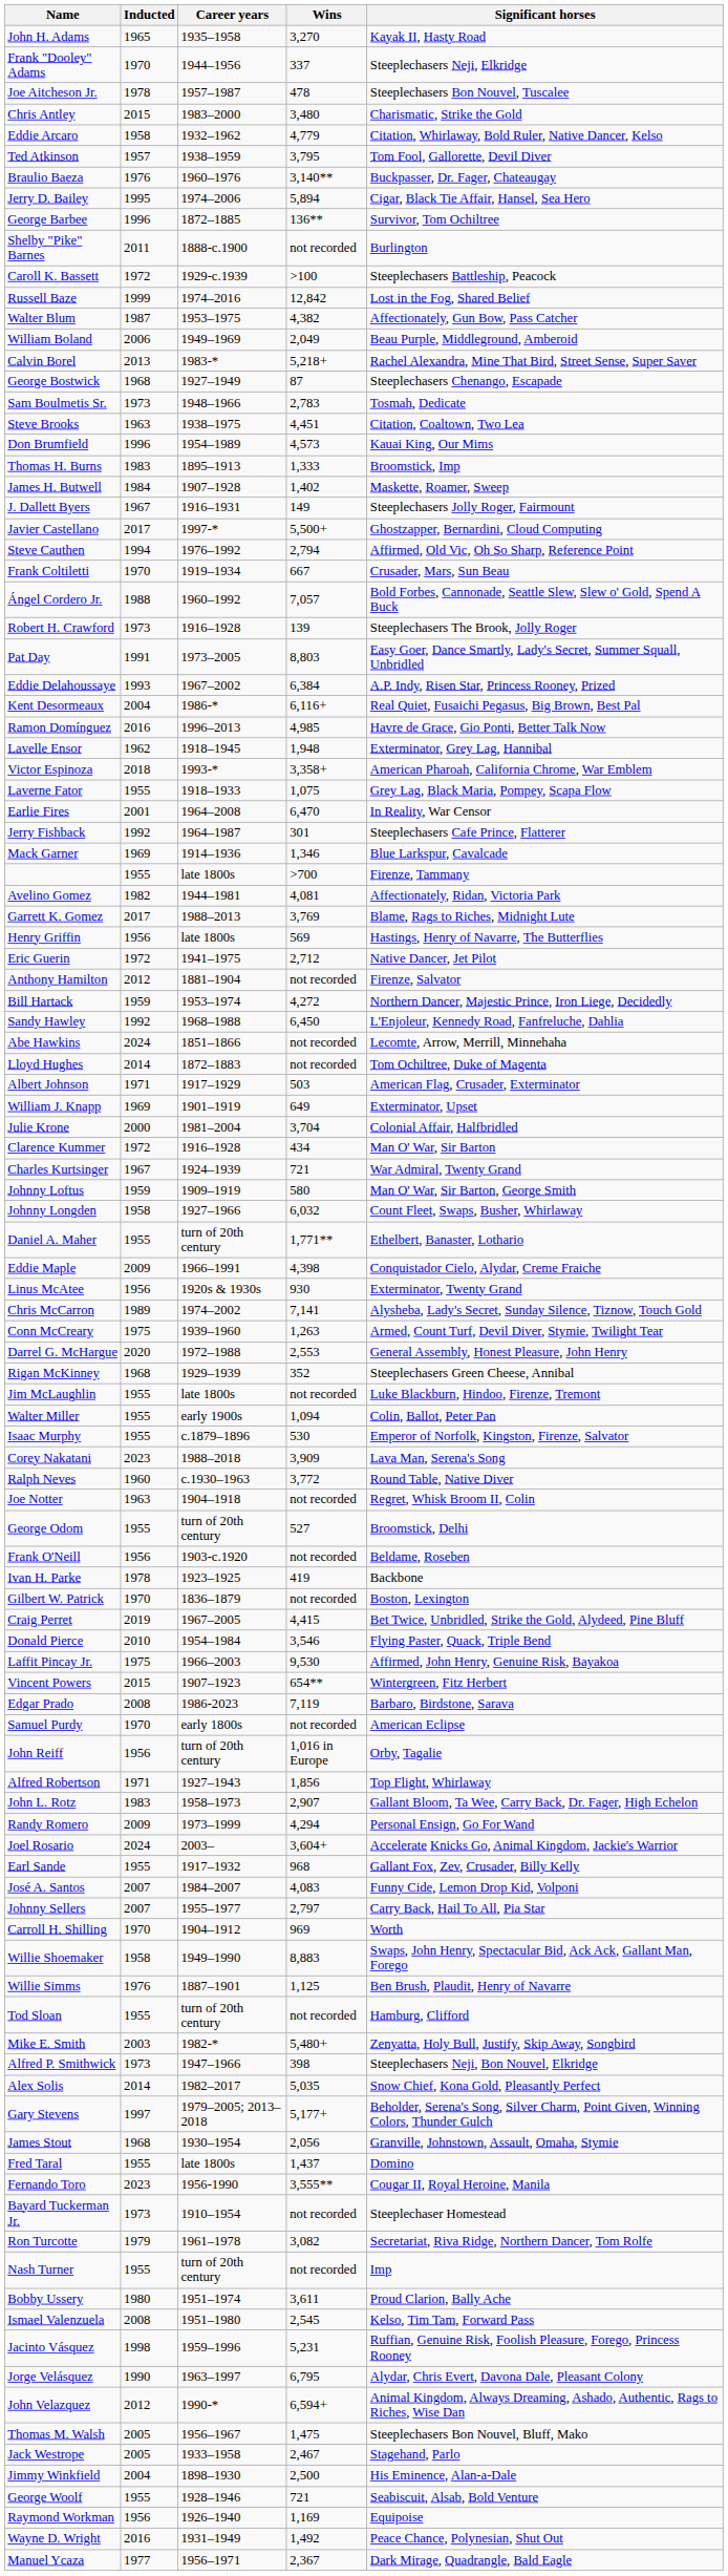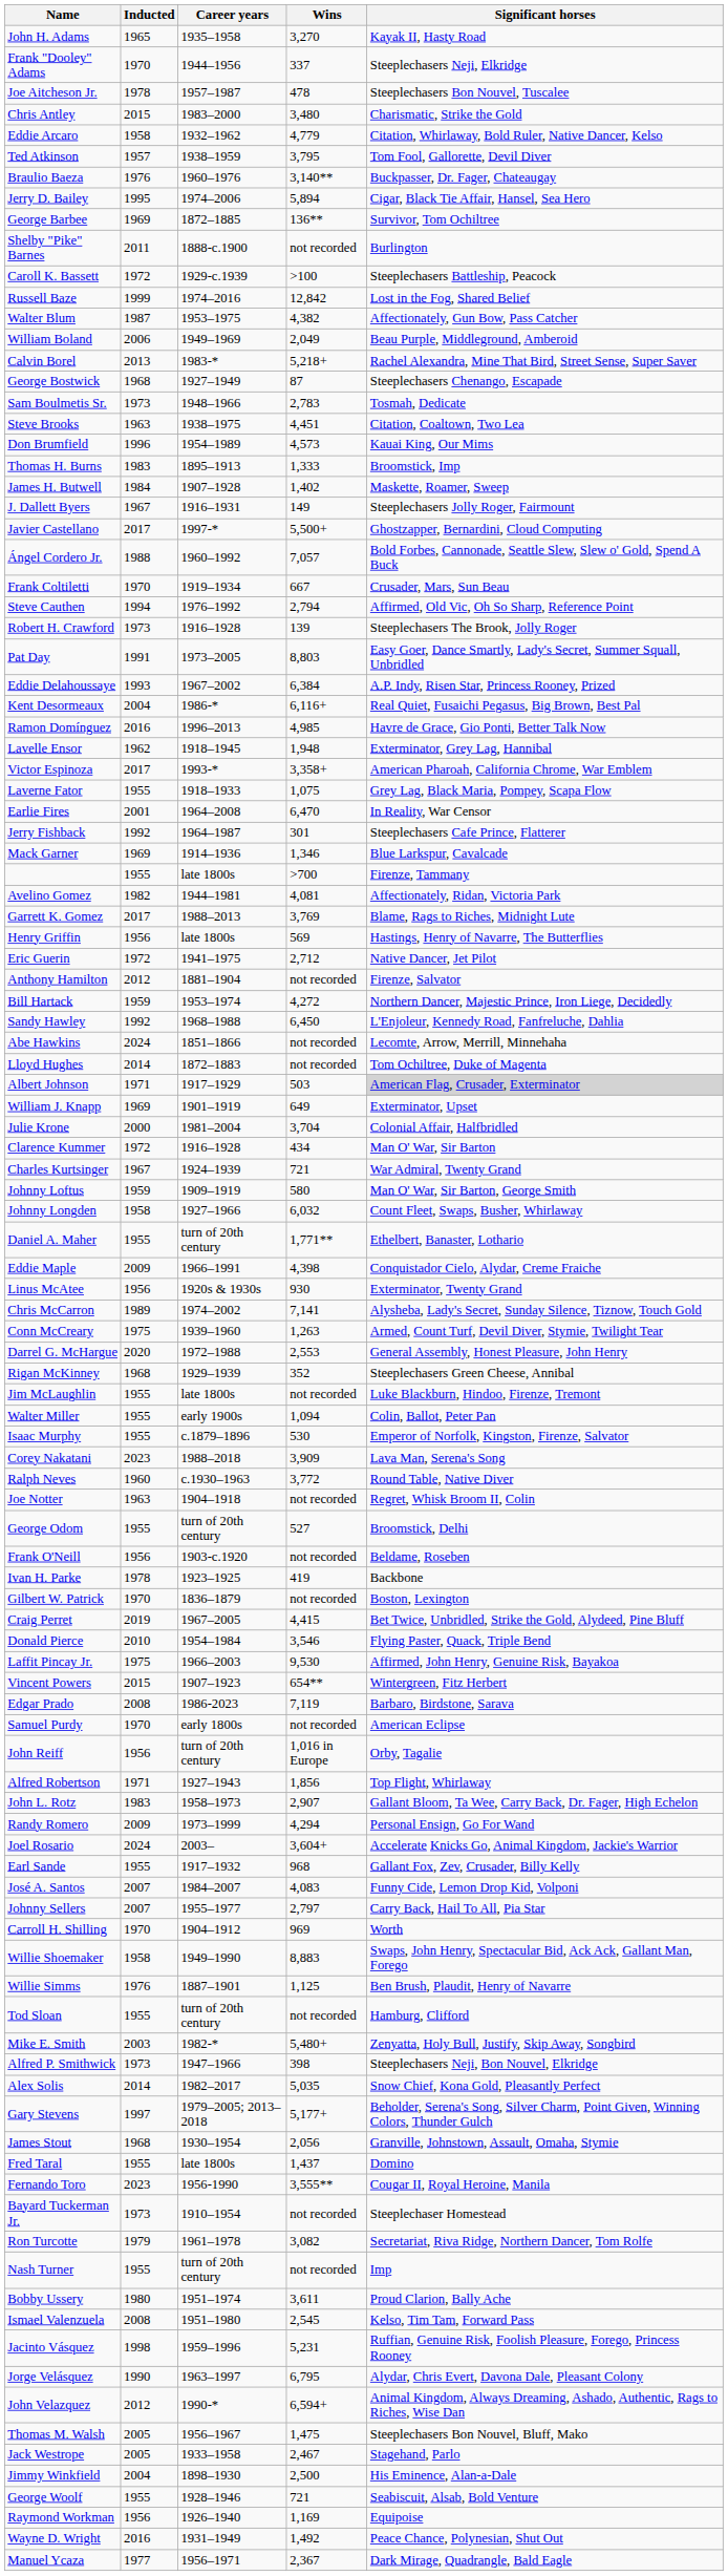George Barbee | Inducted: 1996 -> 1969
rows swapped: Steve Cauthen <-> Ángel Cordero Jr.
Victor Espinoza | Inducted: 2018 -> 2017
Albert Johnson | Significant horses: no background -> lightgrey background
